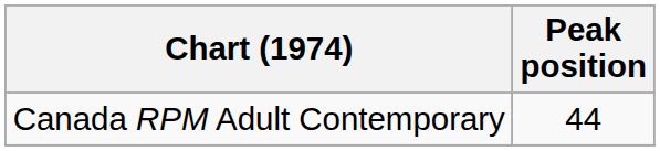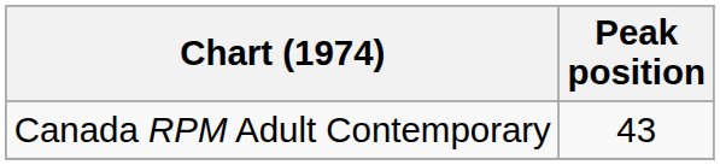Canada RPM Adult Contemporary | Peak position: 44 -> 43
